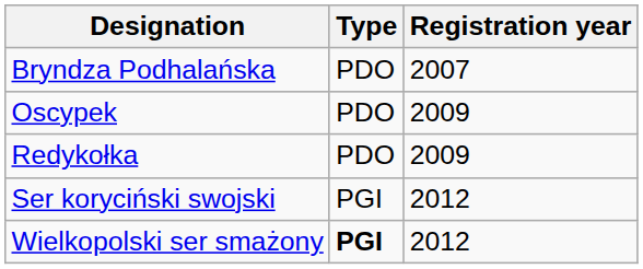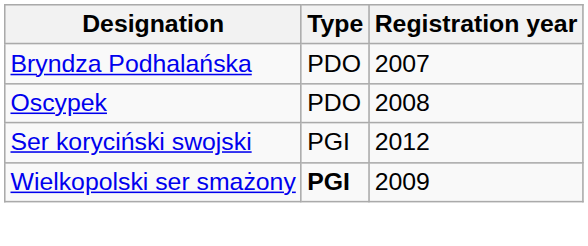Oscypek | Registration year: 2009 -> 2008
- row: Redykołka | PDO | 2009
Wielkopolski ser smażony | Registration year: 2012 -> 2009
